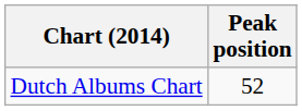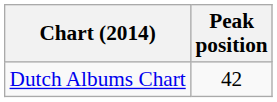Dutch Albums Chart | Peak position: 52 -> 42
